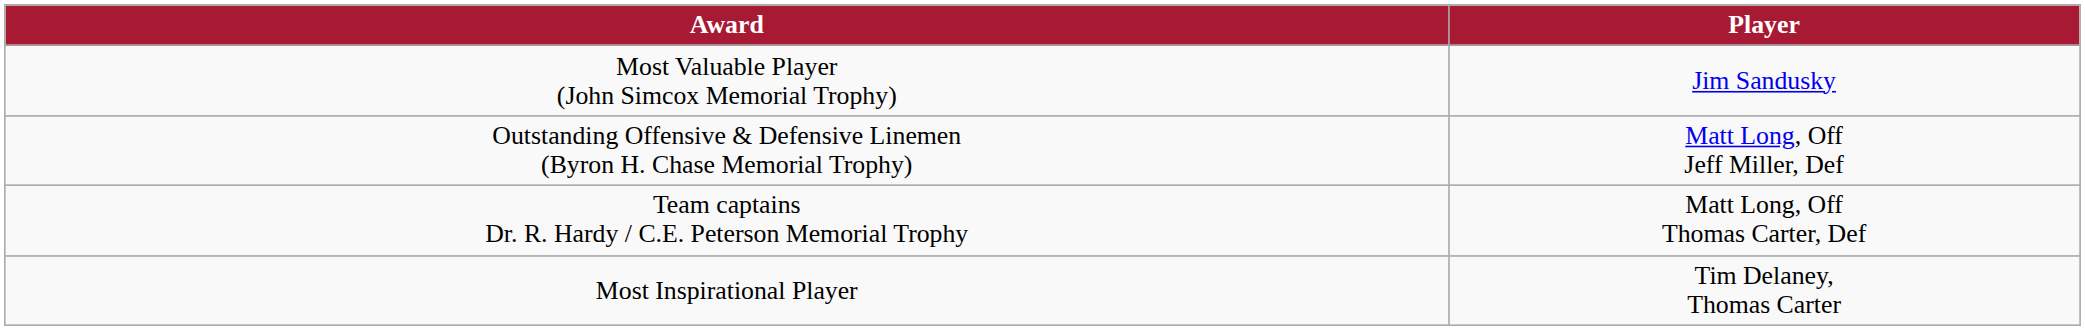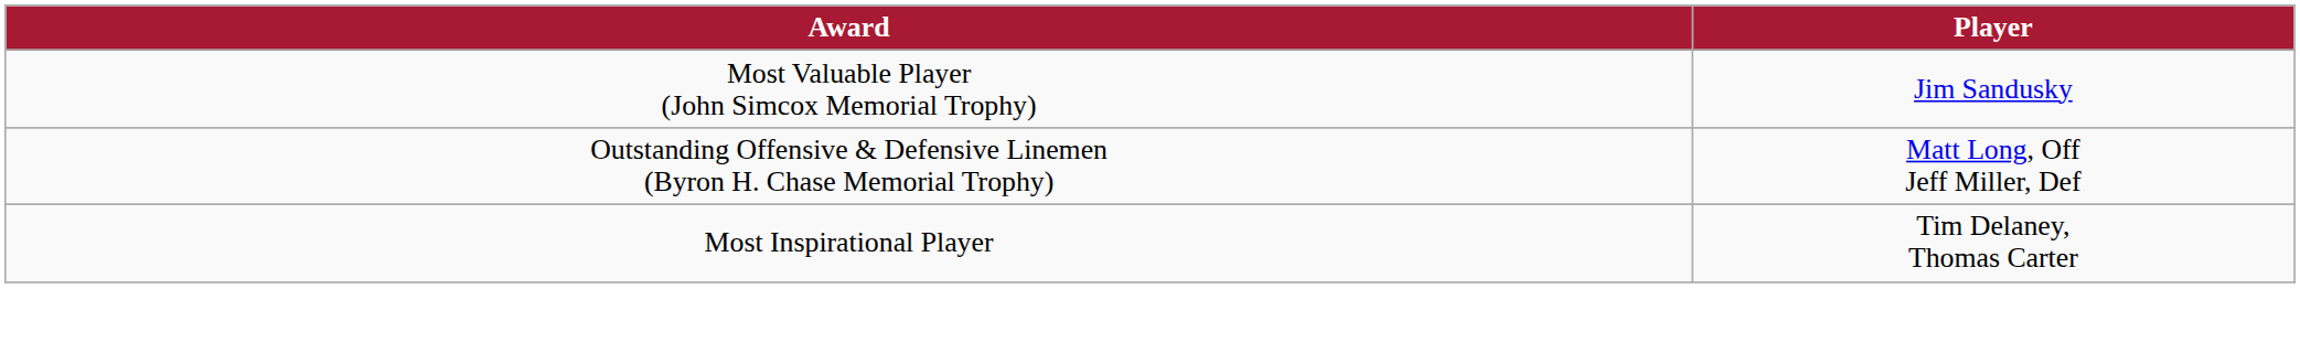- row: Team captains Dr. R. Hardy / C.E. Peterson Memorial Trophy | Matt Long, Off Thomas Carter, Def
